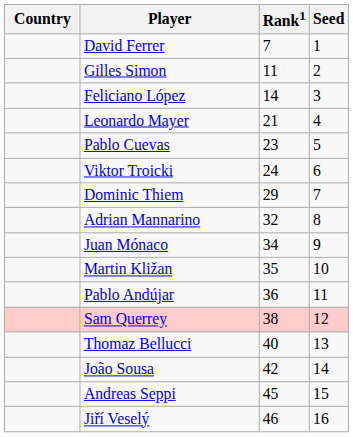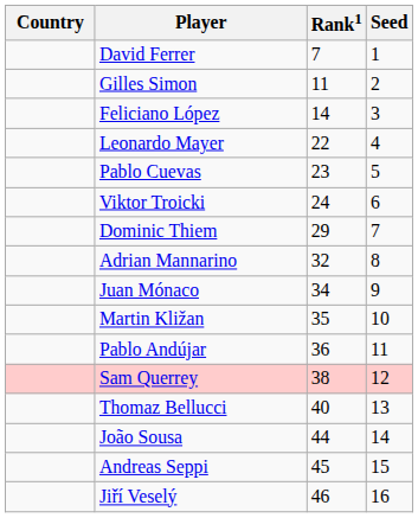Leonardo Mayer | Rank1: 21 -> 22
João Sousa | Rank1: 42 -> 44
